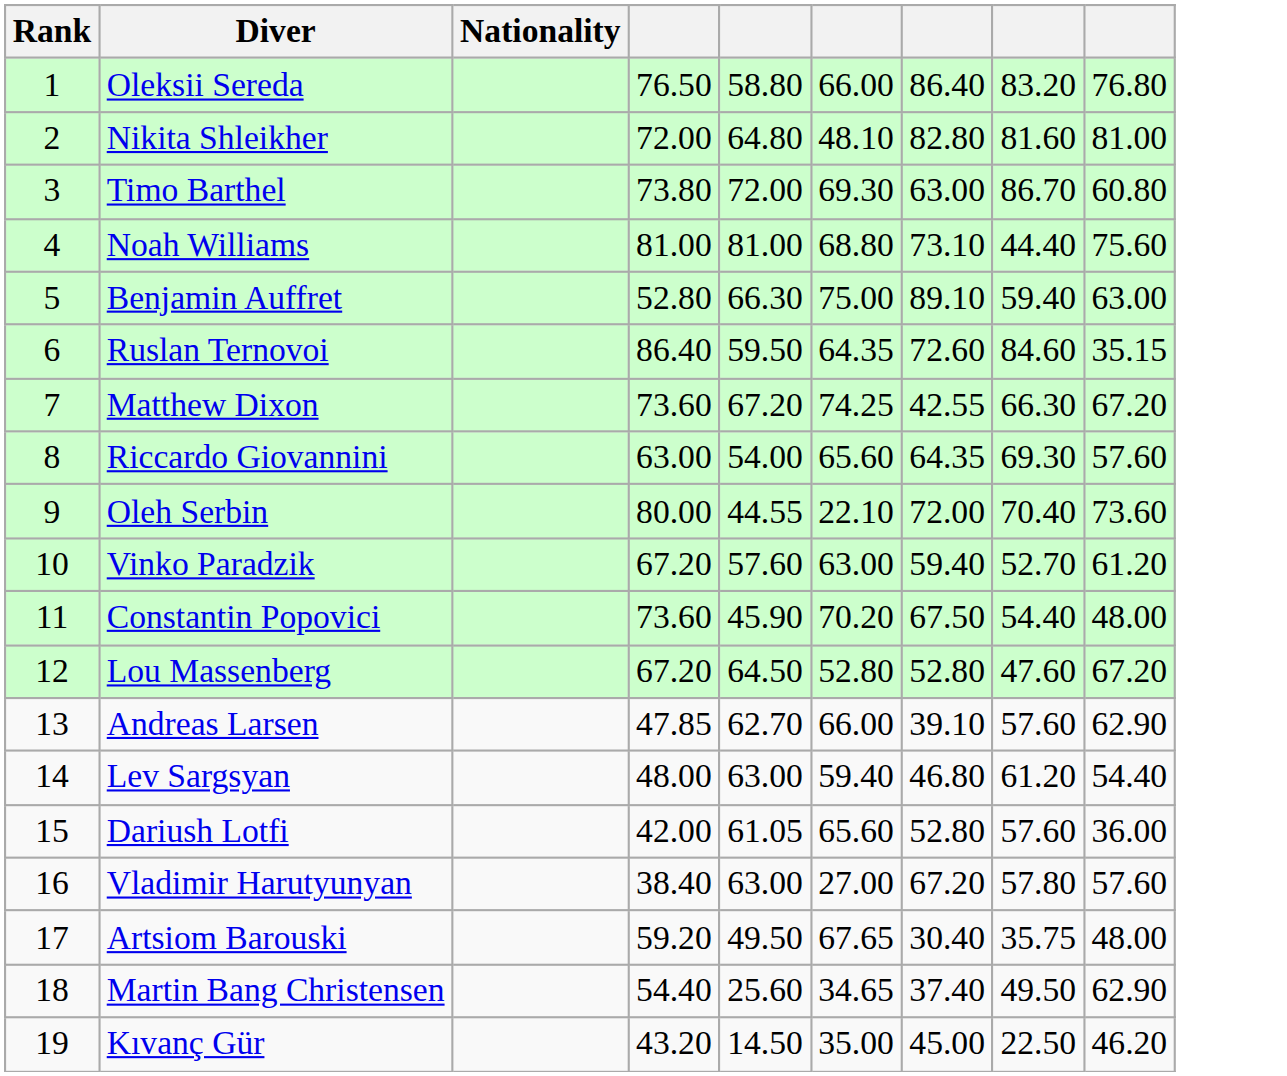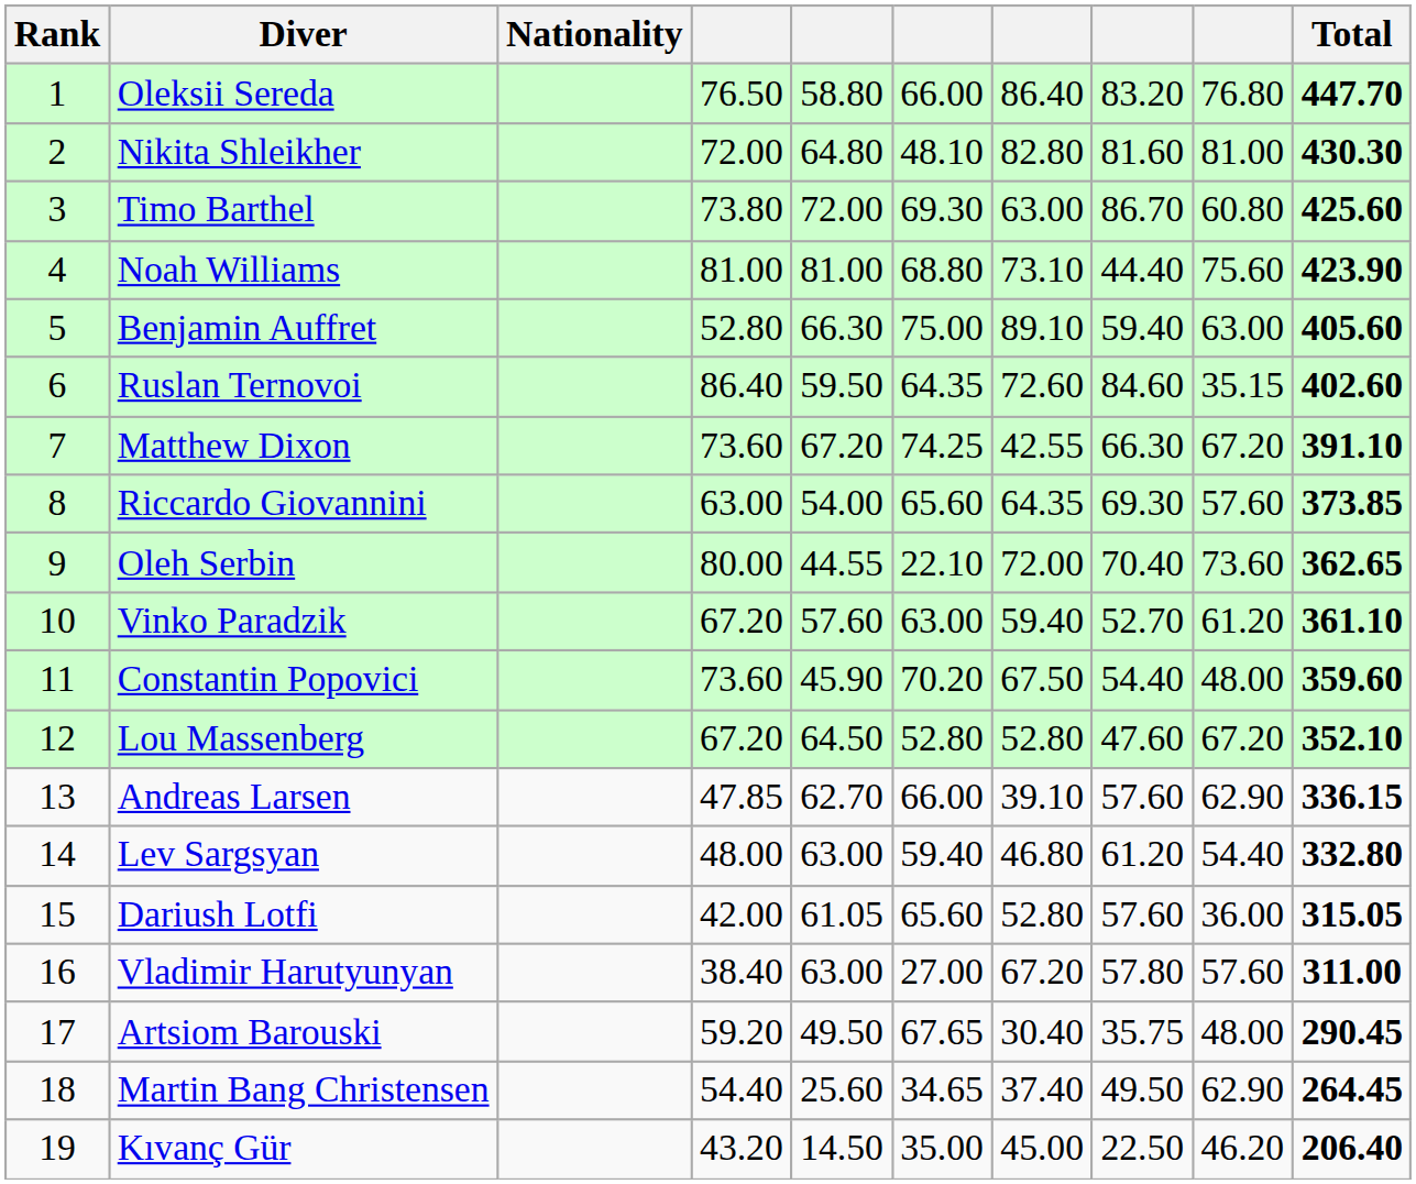+ column: Total | 447.70 | 430.30 | 425.60 | 423.90 | 405.60 | 402.60 | 391.10 | 373.85 | 362.65 | 361.10 | 359.60 | 352.10 | 336.15 | 332.80 | 315.05 | 311.00 | 290.45 | 264.45 | 206.40
